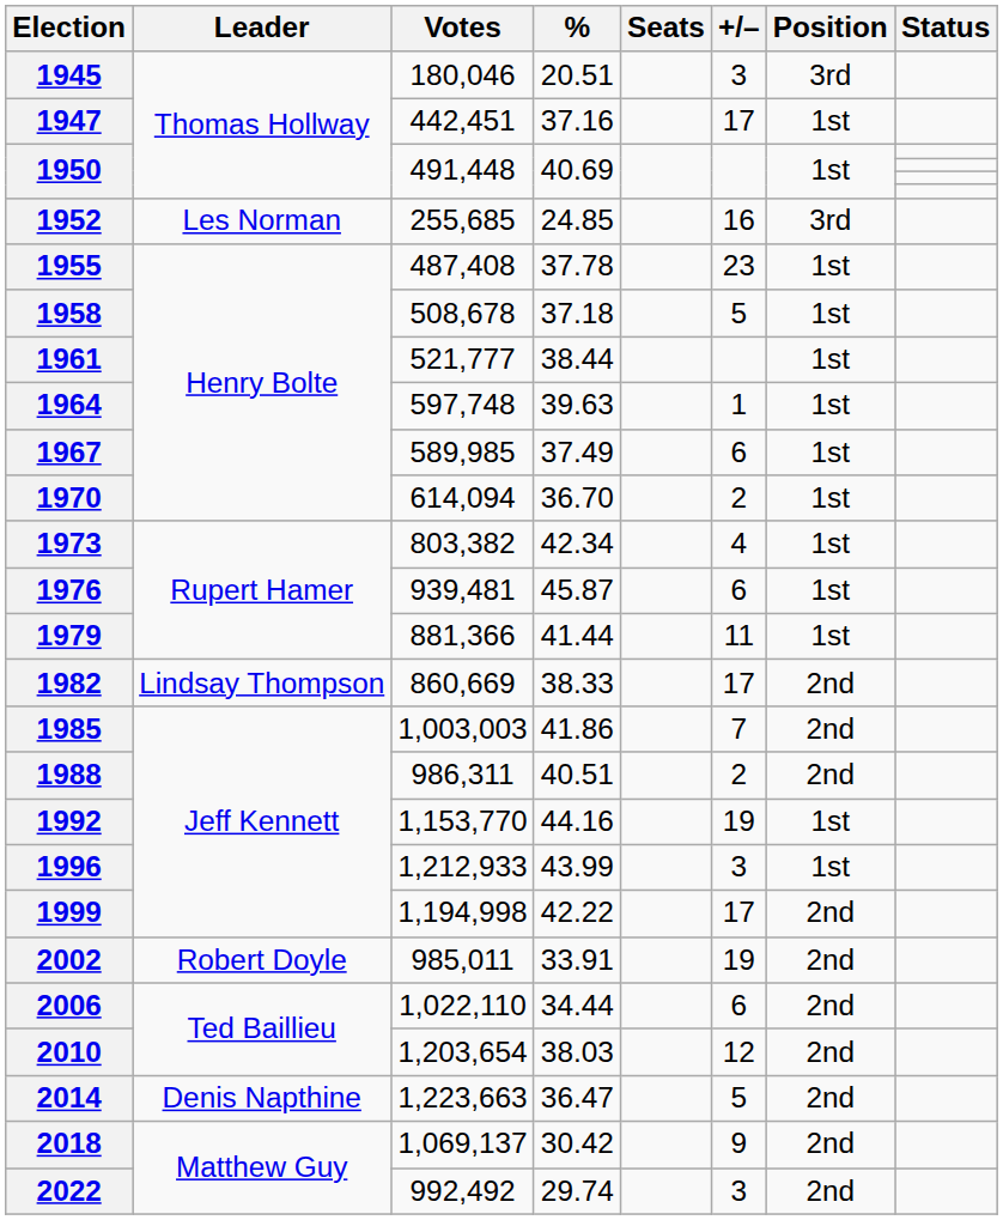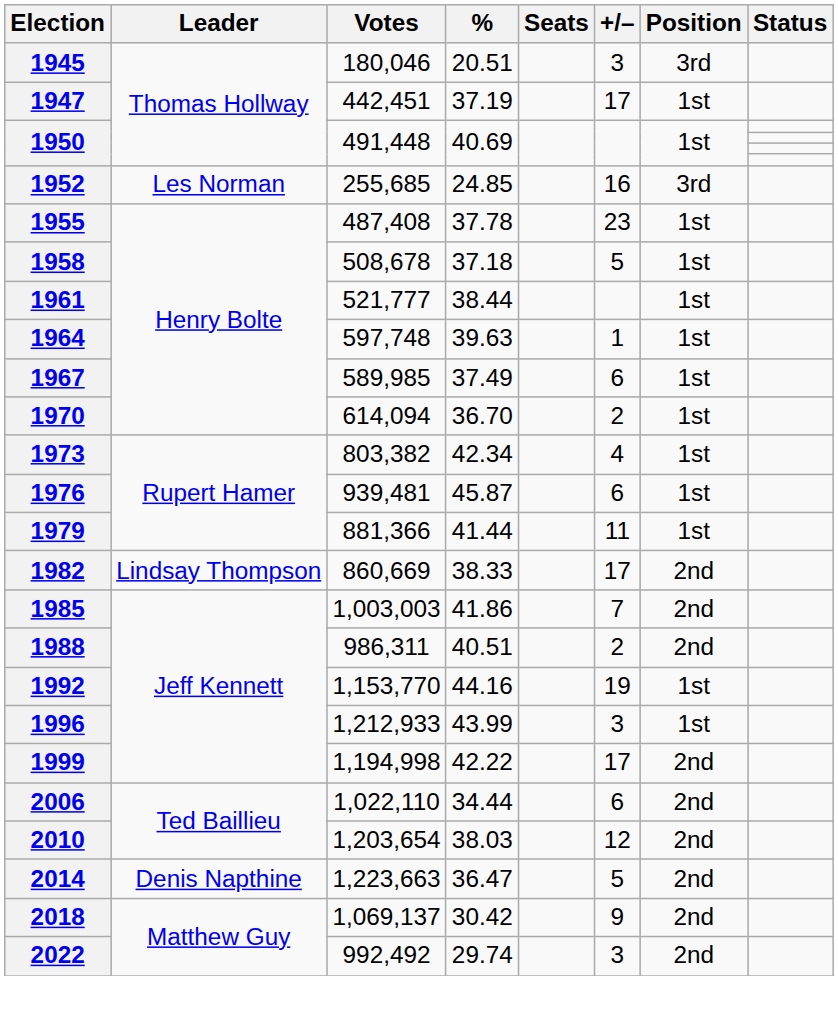1947 | %: 37.16 -> 37.19
- row: 2002 | Robert Doyle | 985,011 | 33.91 | 19 | 2nd
